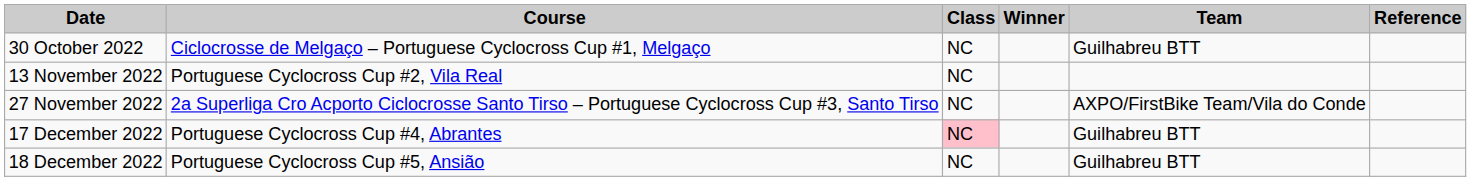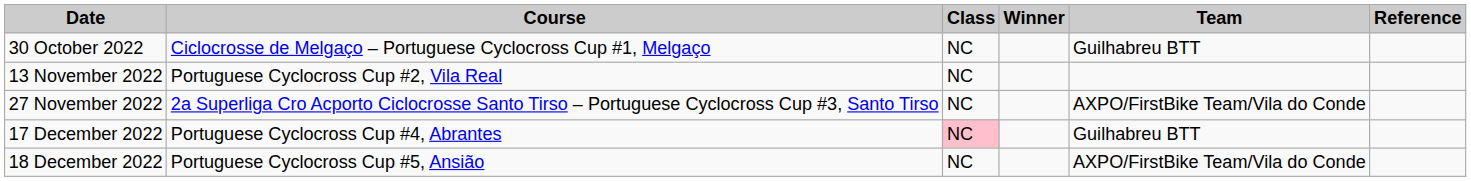18 December 2022 | Team: Guilhabreu BTT -> AXPO/FirstBike Team/Vila do Conde
